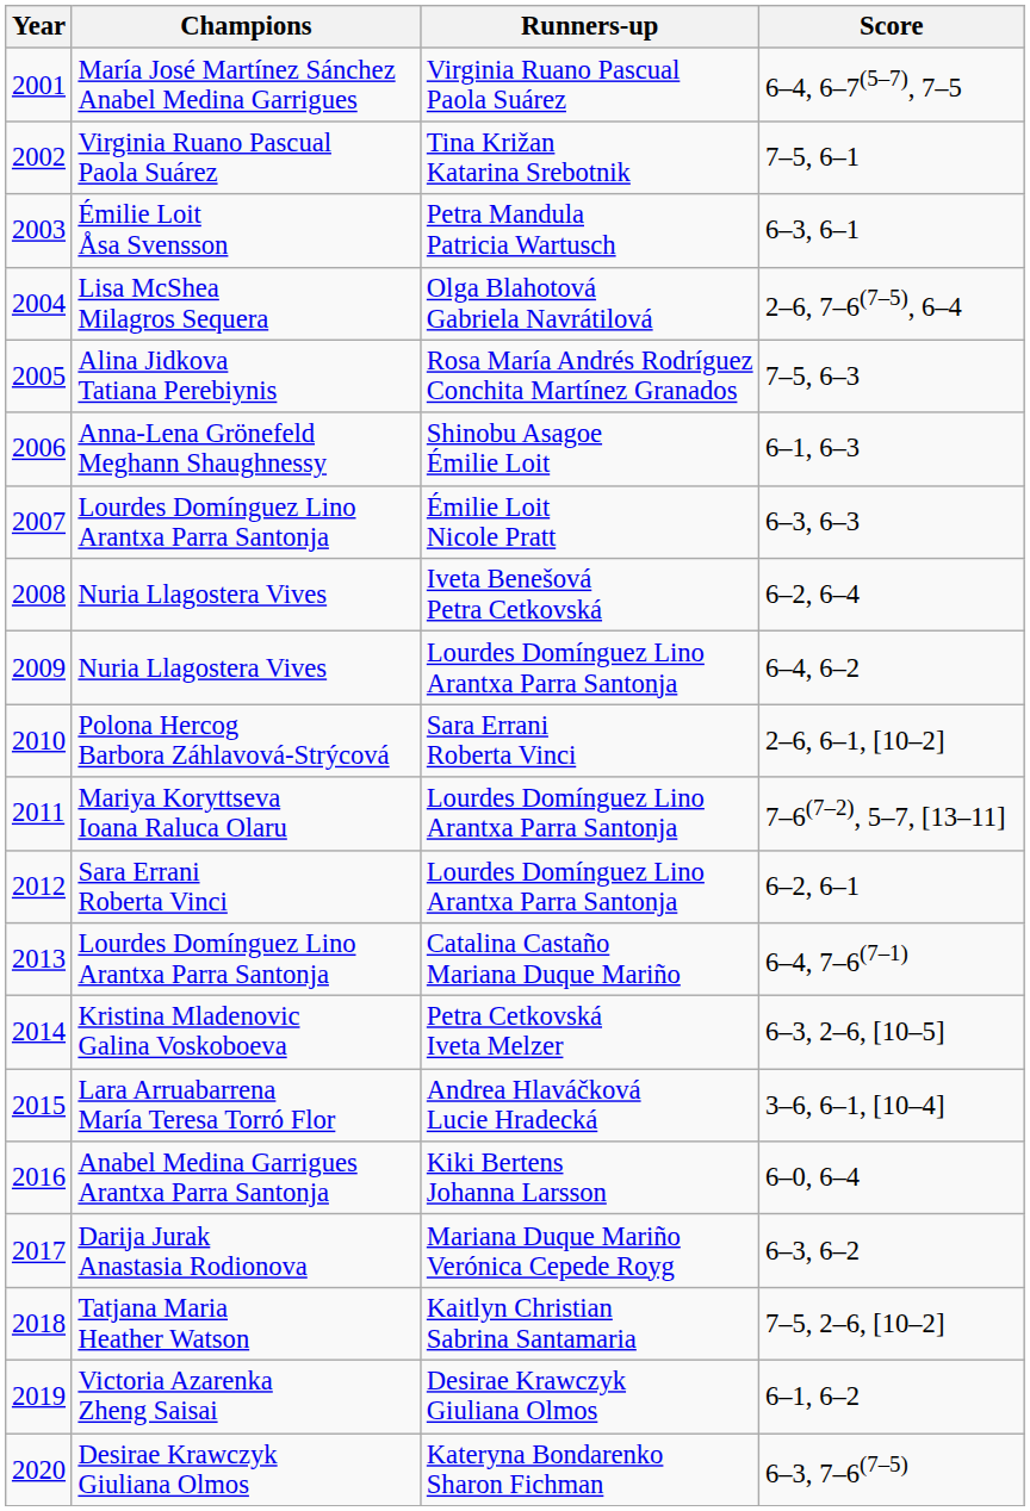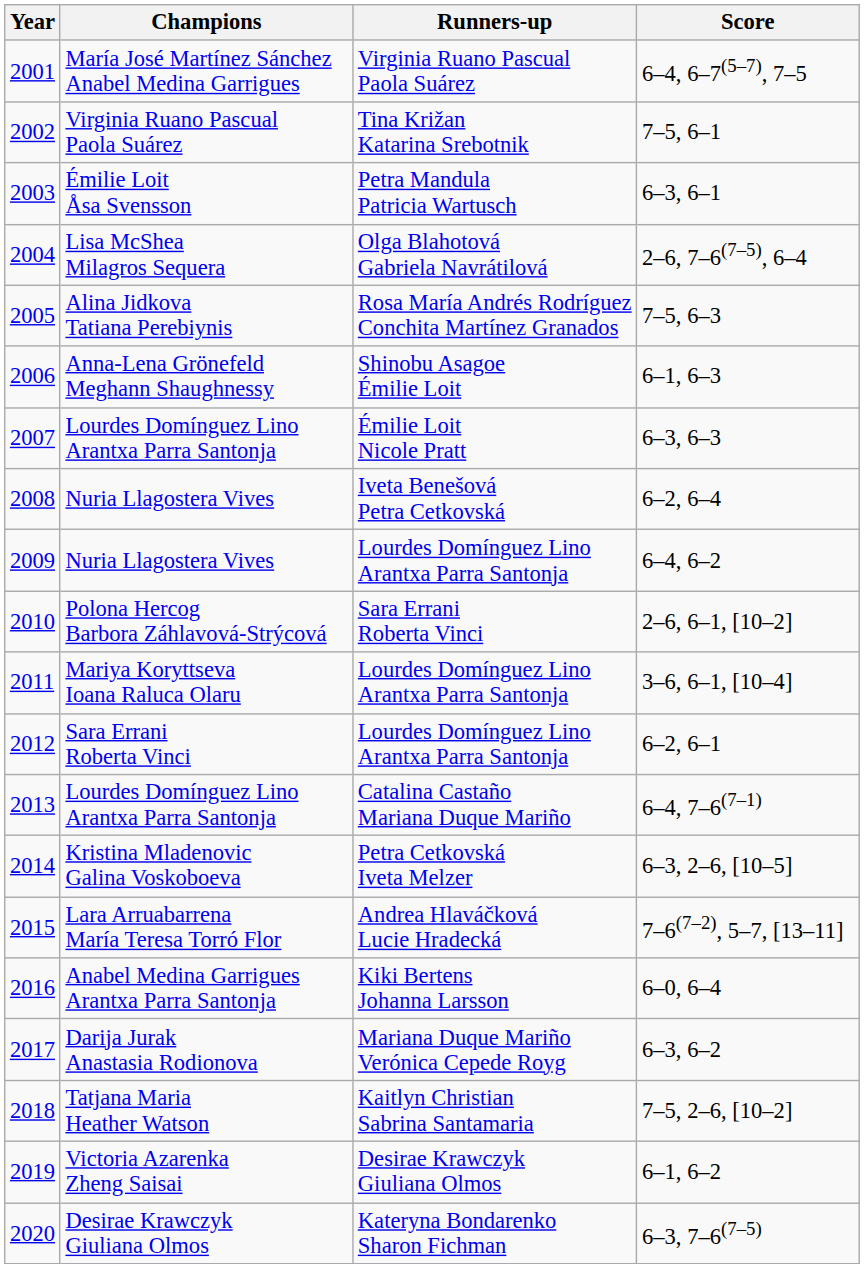Mariya Koryttseva Ioana Raluca Olaru | Score: 7–6(7–2), 5–7, [13–11] -> 3–6, 6–1, [10–4]
Lara Arruabarrena María Teresa Torró Flor | Score: 3–6, 6–1, [10–4] -> 7–6(7–2), 5–7, [13–11]
